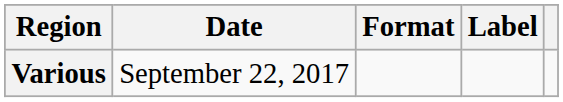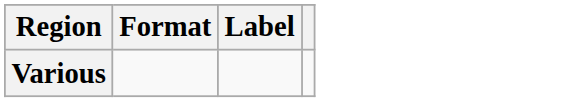- column: Date | September 22, 2017
